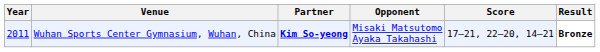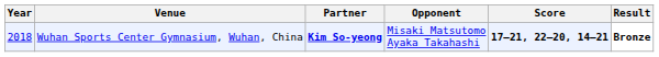Wuhan Sports Center Gymnasium, Wuhan, China | Year: 2011 -> 2018
Wuhan Sports Center Gymnasium, Wuhan, China | Score: normal -> bold
